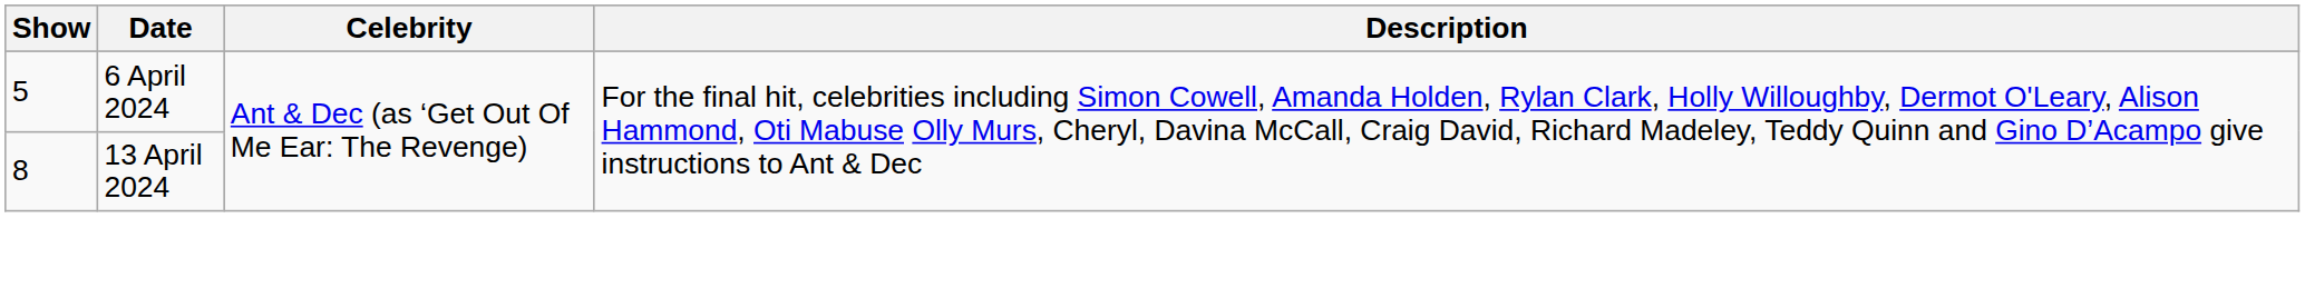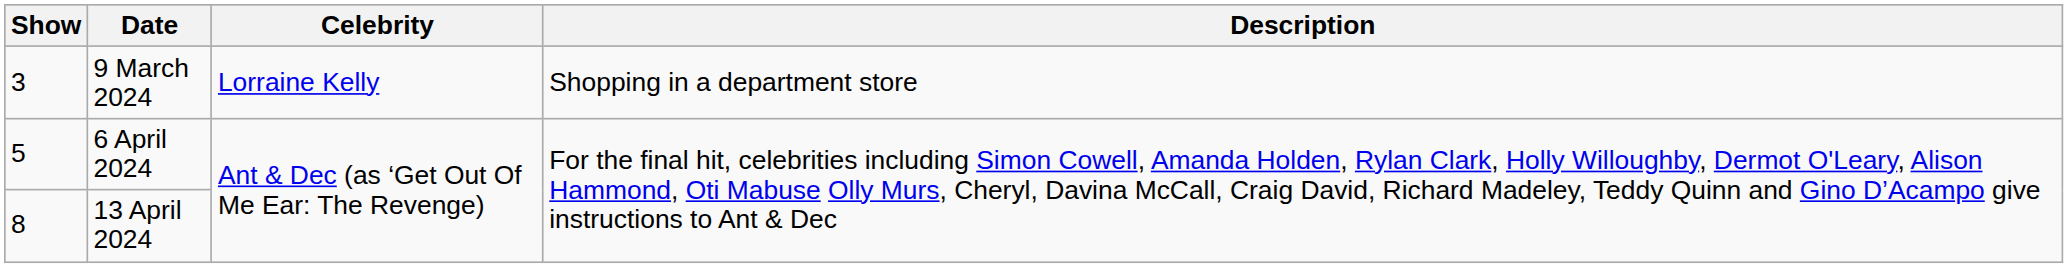+ row: 3 | 9 March 2024 | Lorraine Kelly | Shopping in a department store
